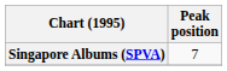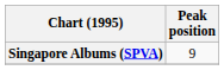Singapore Albums (SPVA) | Peak position: 7 -> 9
